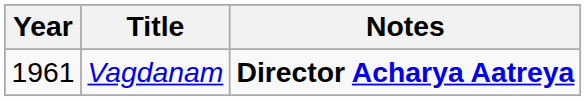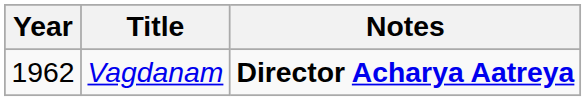Vagdanam | Year: 1961 -> 1962
